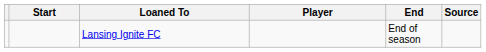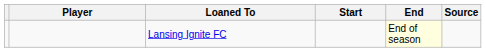columns swapped: Player <-> Start
Lansing Ignite FC | End: no background -> lightyellow background
